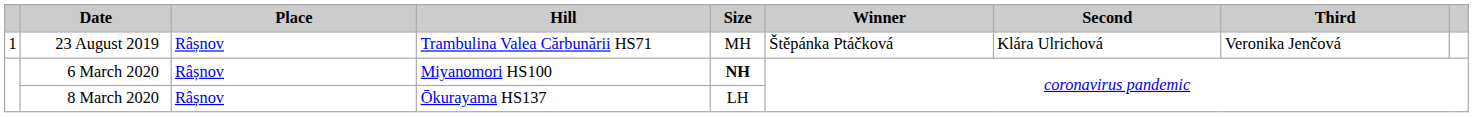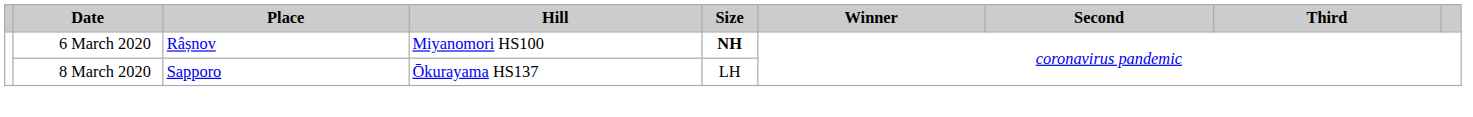- row: 1 | 23 August 2019 | Râșnov | Trambulina Valea Cărbunării HS71 | MH | Štěpánka Ptáčková | Klára Ulrichová | Veronika Jenčová
8 March 2020 | Place: Râșnov -> Sapporo
